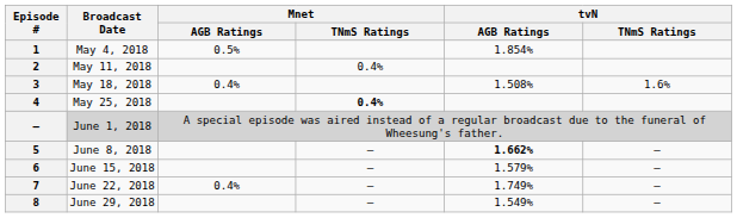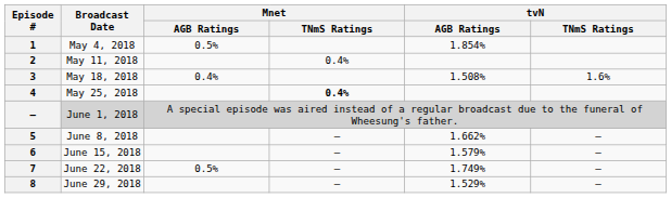June 8, 2018 | tvN / AGB Ratings: bold -> normal
June 22, 2018 | Mnet / AGB Ratings: 0.4% -> 0.5%
June 29, 2018 | tvN / AGB Ratings: 1.549% -> 1.529%
